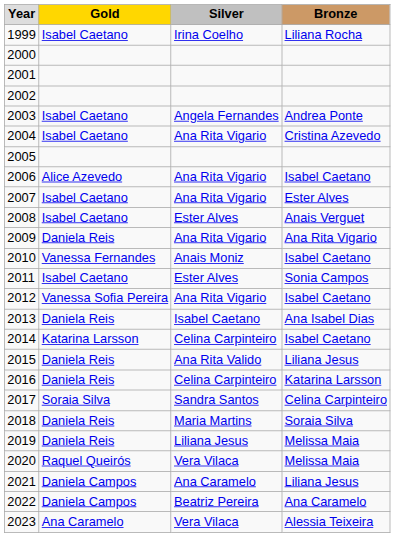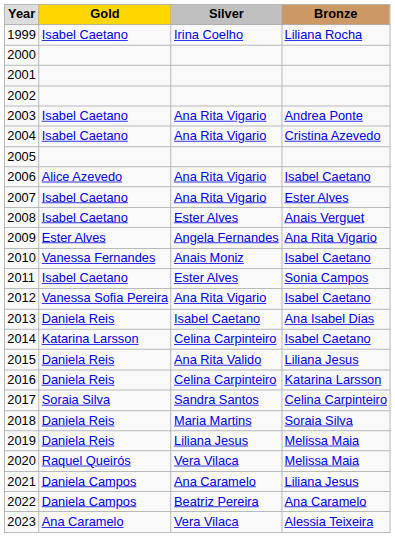2003 | column 3: Angela Fernandes -> Ana Rita Vigario
2009 | column 2: Daniela Reis -> Ester Alves
2009 | column 3: Ana Rita Vigario -> Angela Fernandes
